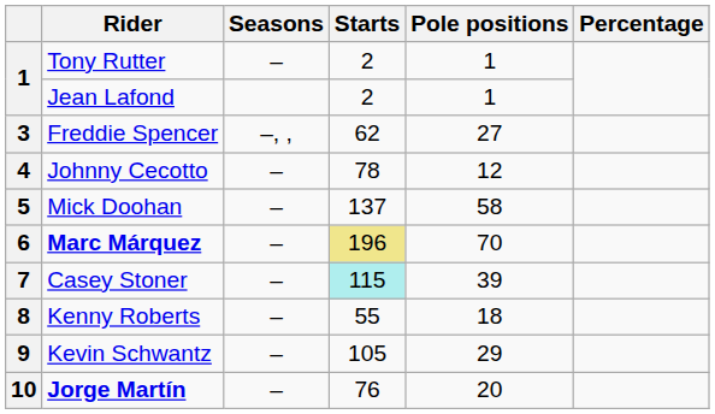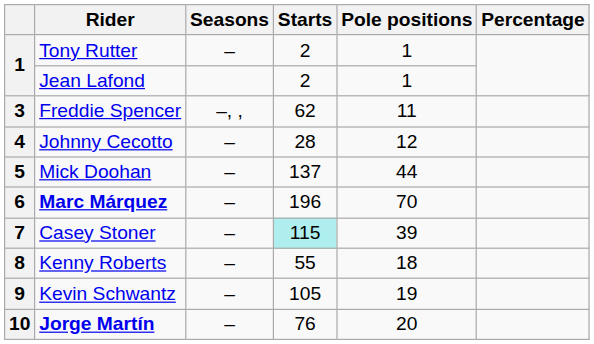3 | Pole positions: 27 -> 11
4 | Starts: 78 -> 28
5 | Pole positions: 58 -> 44
6 | Starts: khaki background -> no background
9 | Pole positions: 29 -> 19
